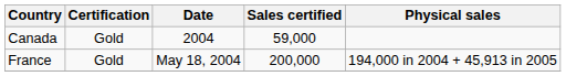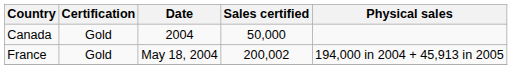Canada | Sales certified: 59,000 -> 50,000
France | Sales certified: 200,000 -> 200,002
